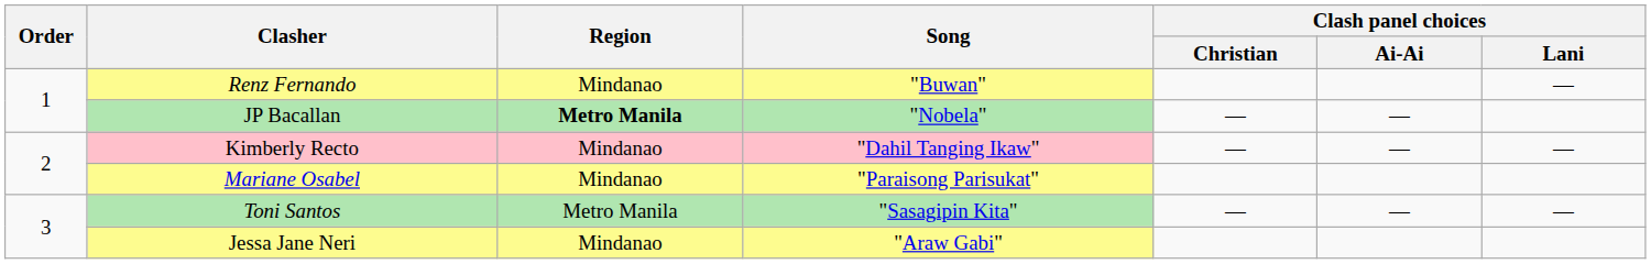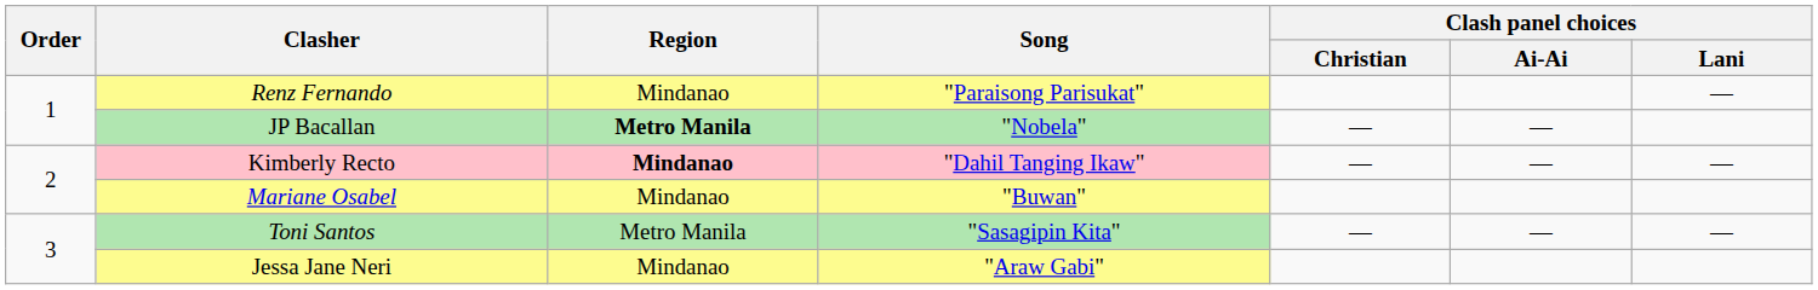Renz Fernando | Song: "Buwan" -> "Paraisong Parisukat"
Kimberly Recto | Region: normal -> bold
Mariane Osabel | Song: "Paraisong Parisukat" -> "Buwan"
